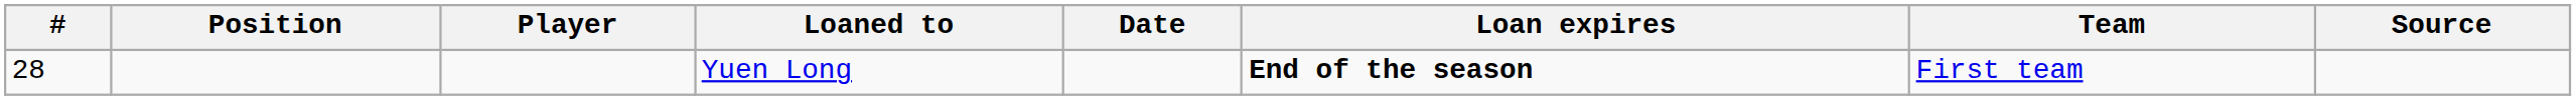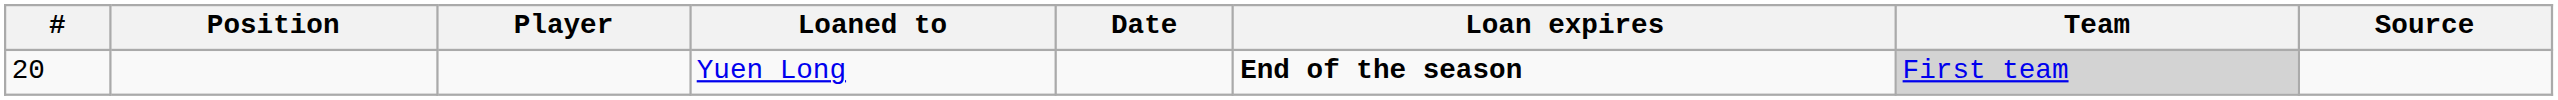Yuen Long | #: 28 -> 20
Yuen Long | Team: no background -> lightgrey background
